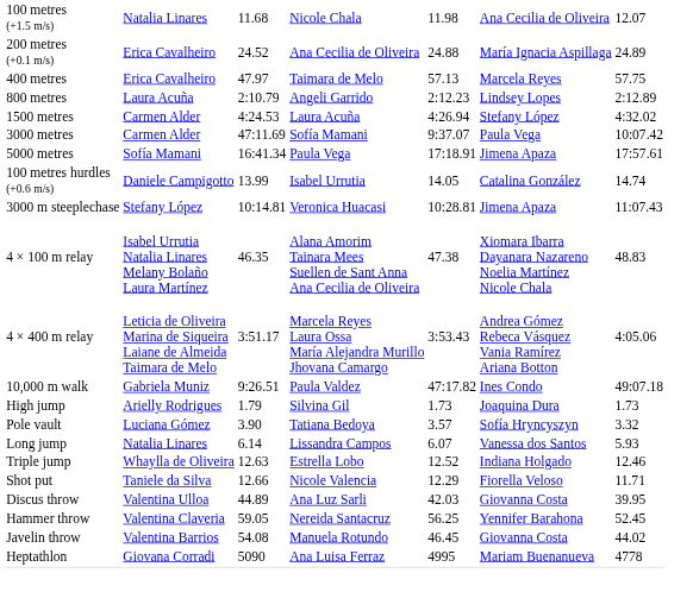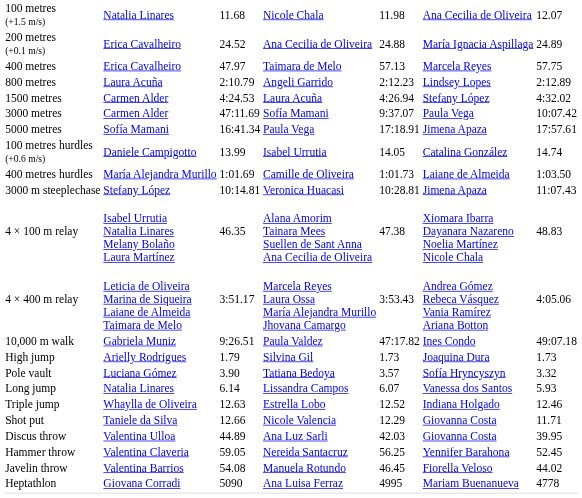+ row: 400 metres hurdles | María Alejandra Murillo | 1:01.69 | Camille de Oliveira | 1:01.73 | Laiane de Almeida | 1:03.50
Shot put | column 6: Fiorella Veloso -> Giovanna Costa
Javelin throw | column 6: Giovanna Costa -> Fiorella Veloso
